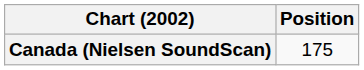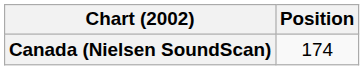Canada (Nielsen SoundScan) | Position: 175 -> 174
